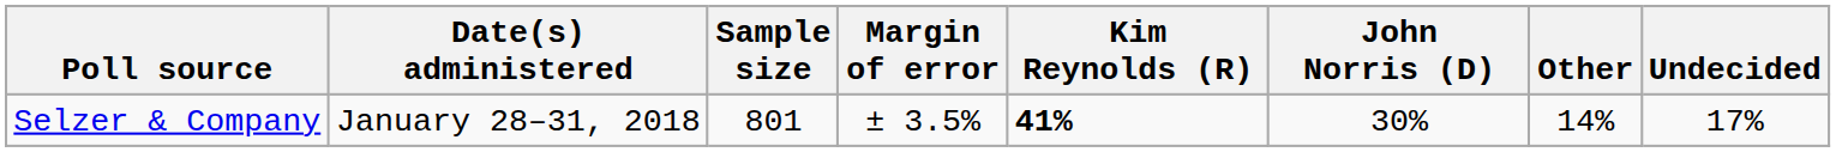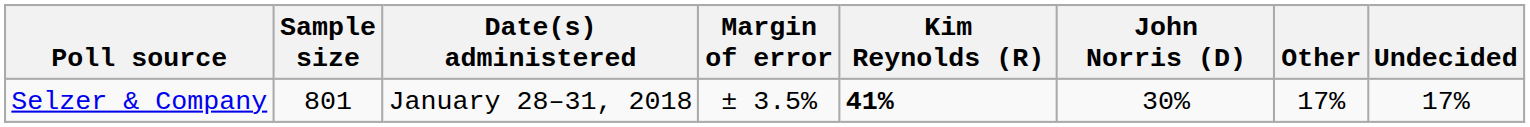columns swapped: Date(s) administered <-> Sample size
Selzer & Company | Other: 14% -> 17%
